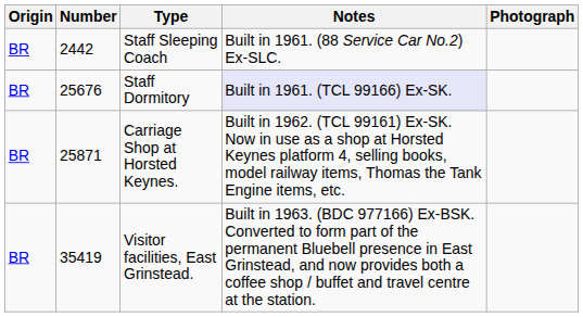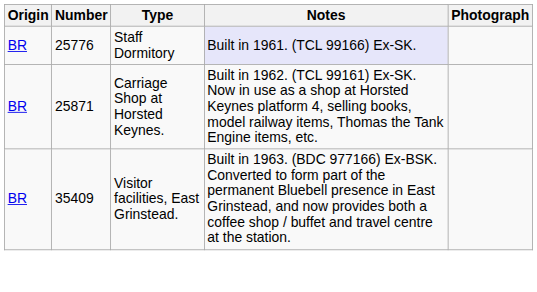- row: BR | 2442 | Staff Sleeping Coach | Built in 1961. (88 Service Car No.2) Ex-SLC.
Staff Dormitory | Number: 25676 -> 25776
Visitor facilities, East Grinstead. | Number: 35419 -> 35409
